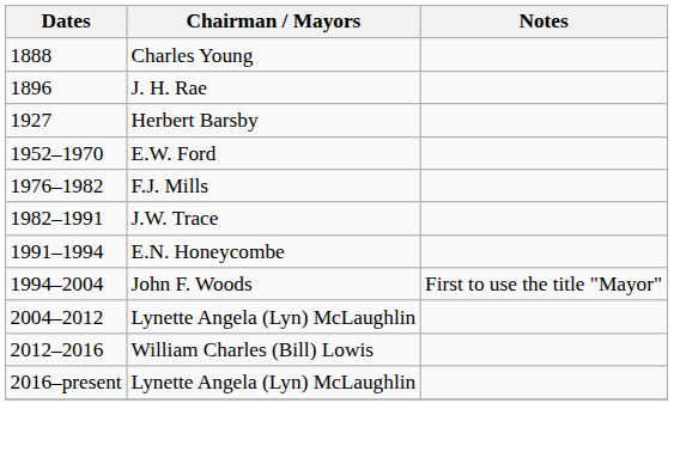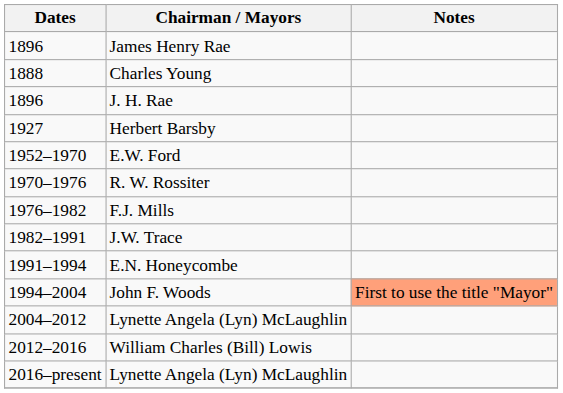+ row: 1896 | James Henry Rae
+ row: 1970–1976 | R. W. Rossiter
John F. Woods | Notes: no background -> lightsalmon background
